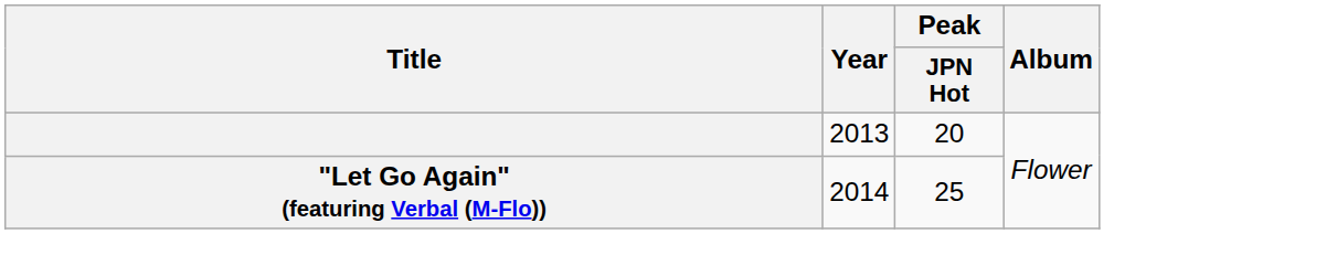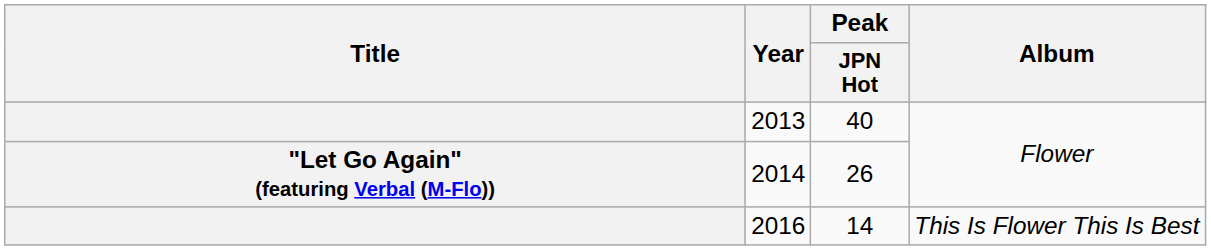2013 | Peak / JPN Hot: 20 -> 40
2014 | Peak / JPN Hot: 25 -> 26
+ row: 2016 | 14 | This Is Flower This Is Best
